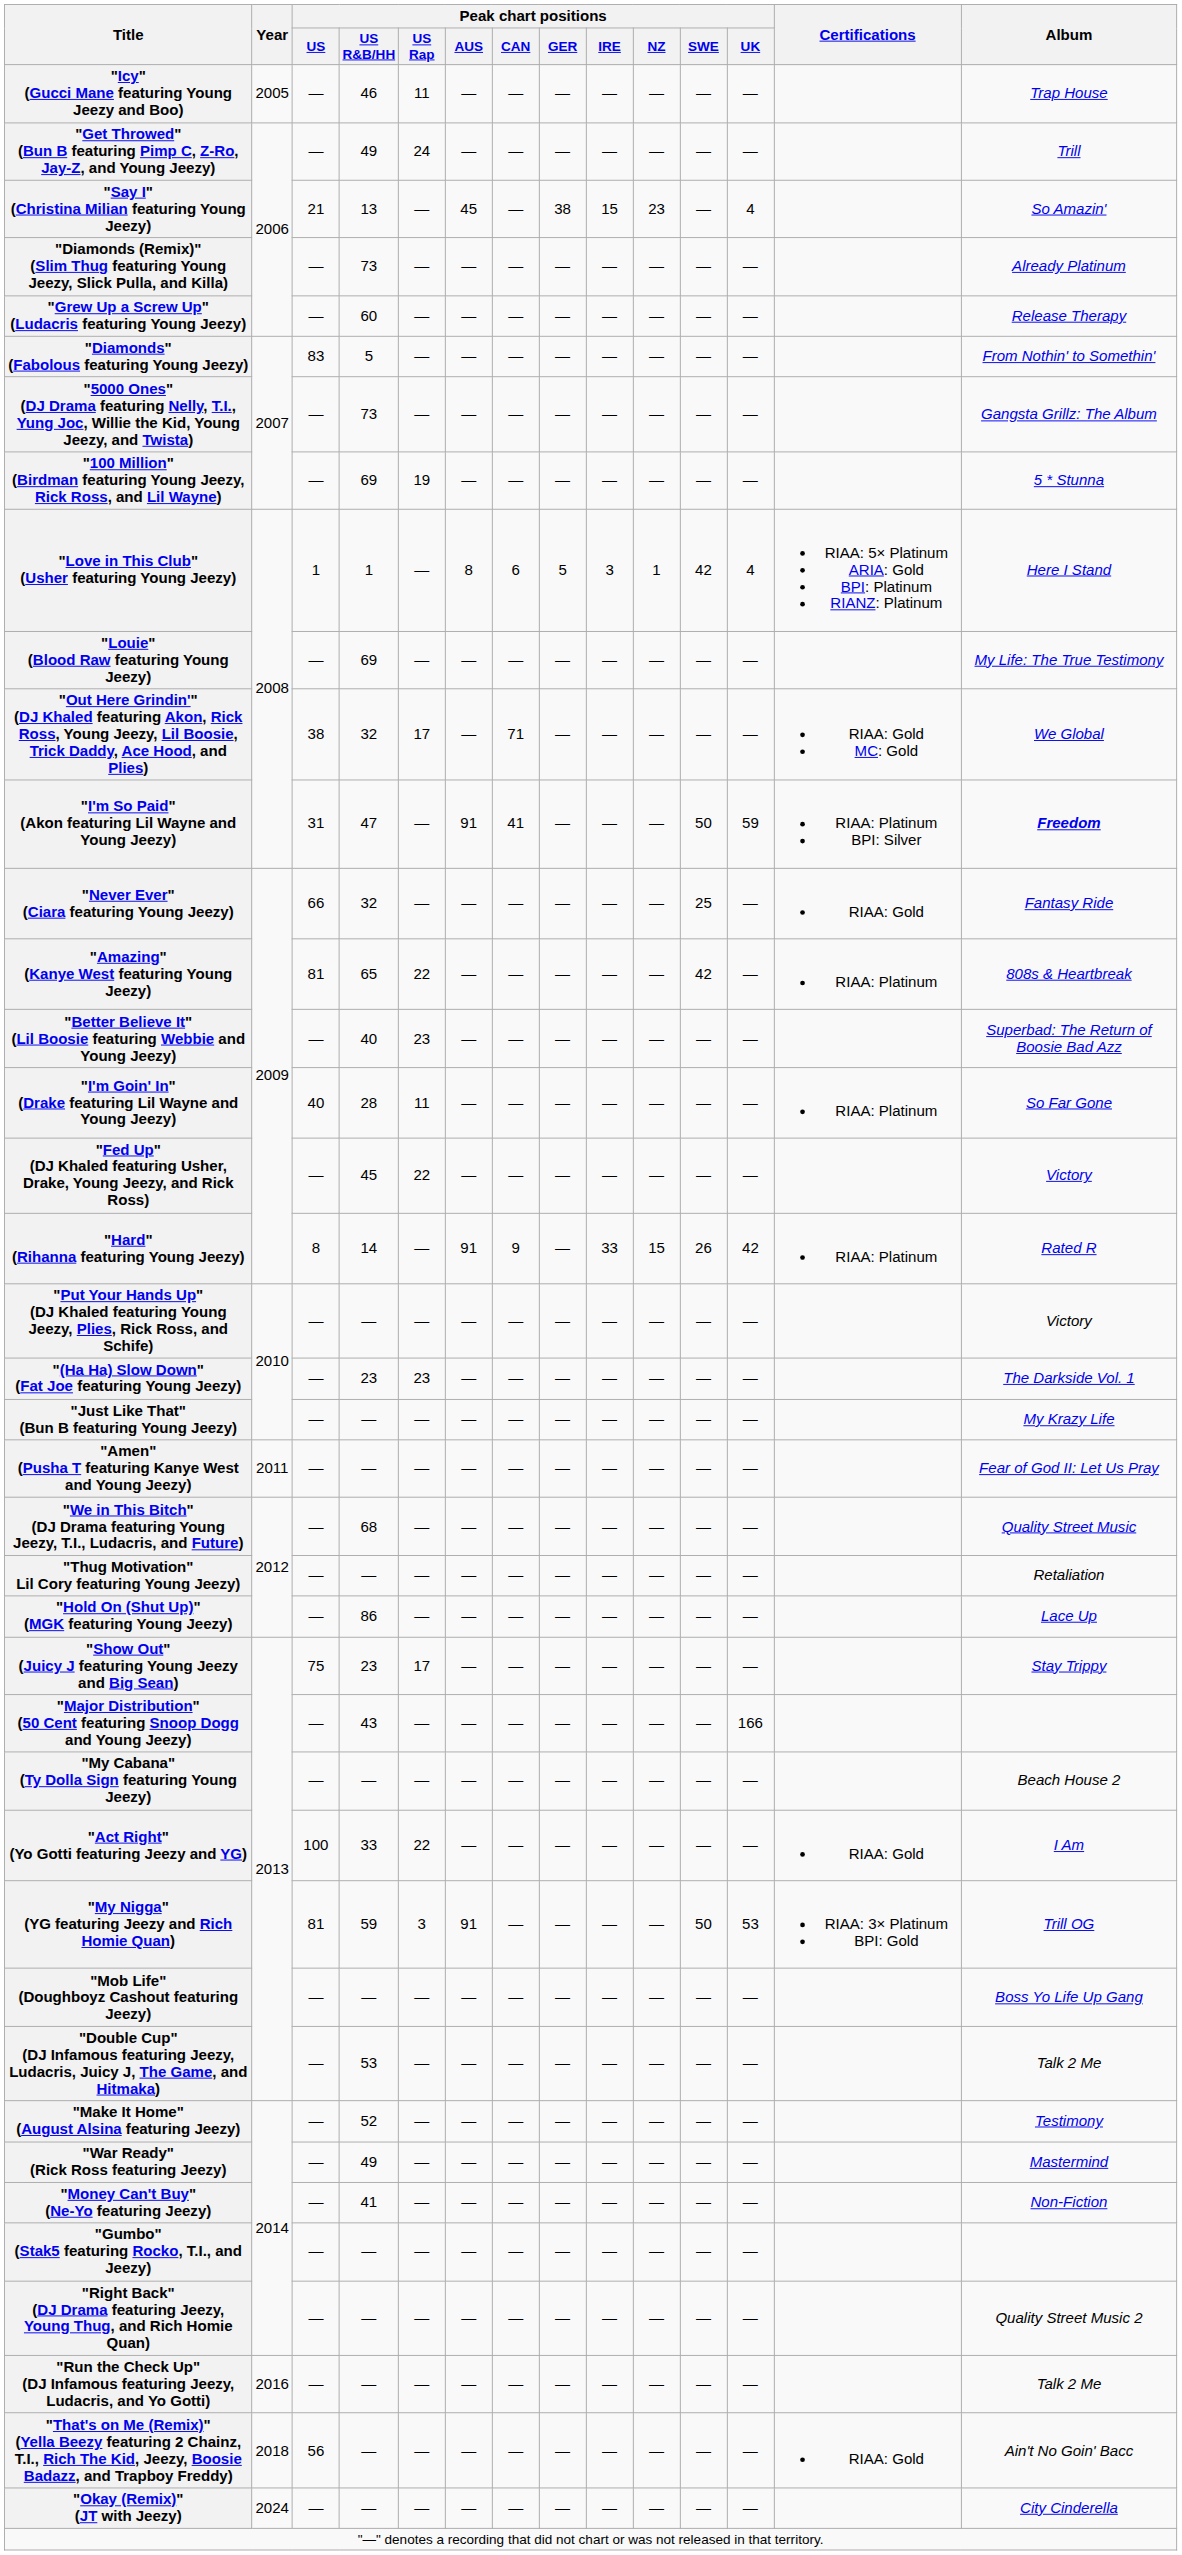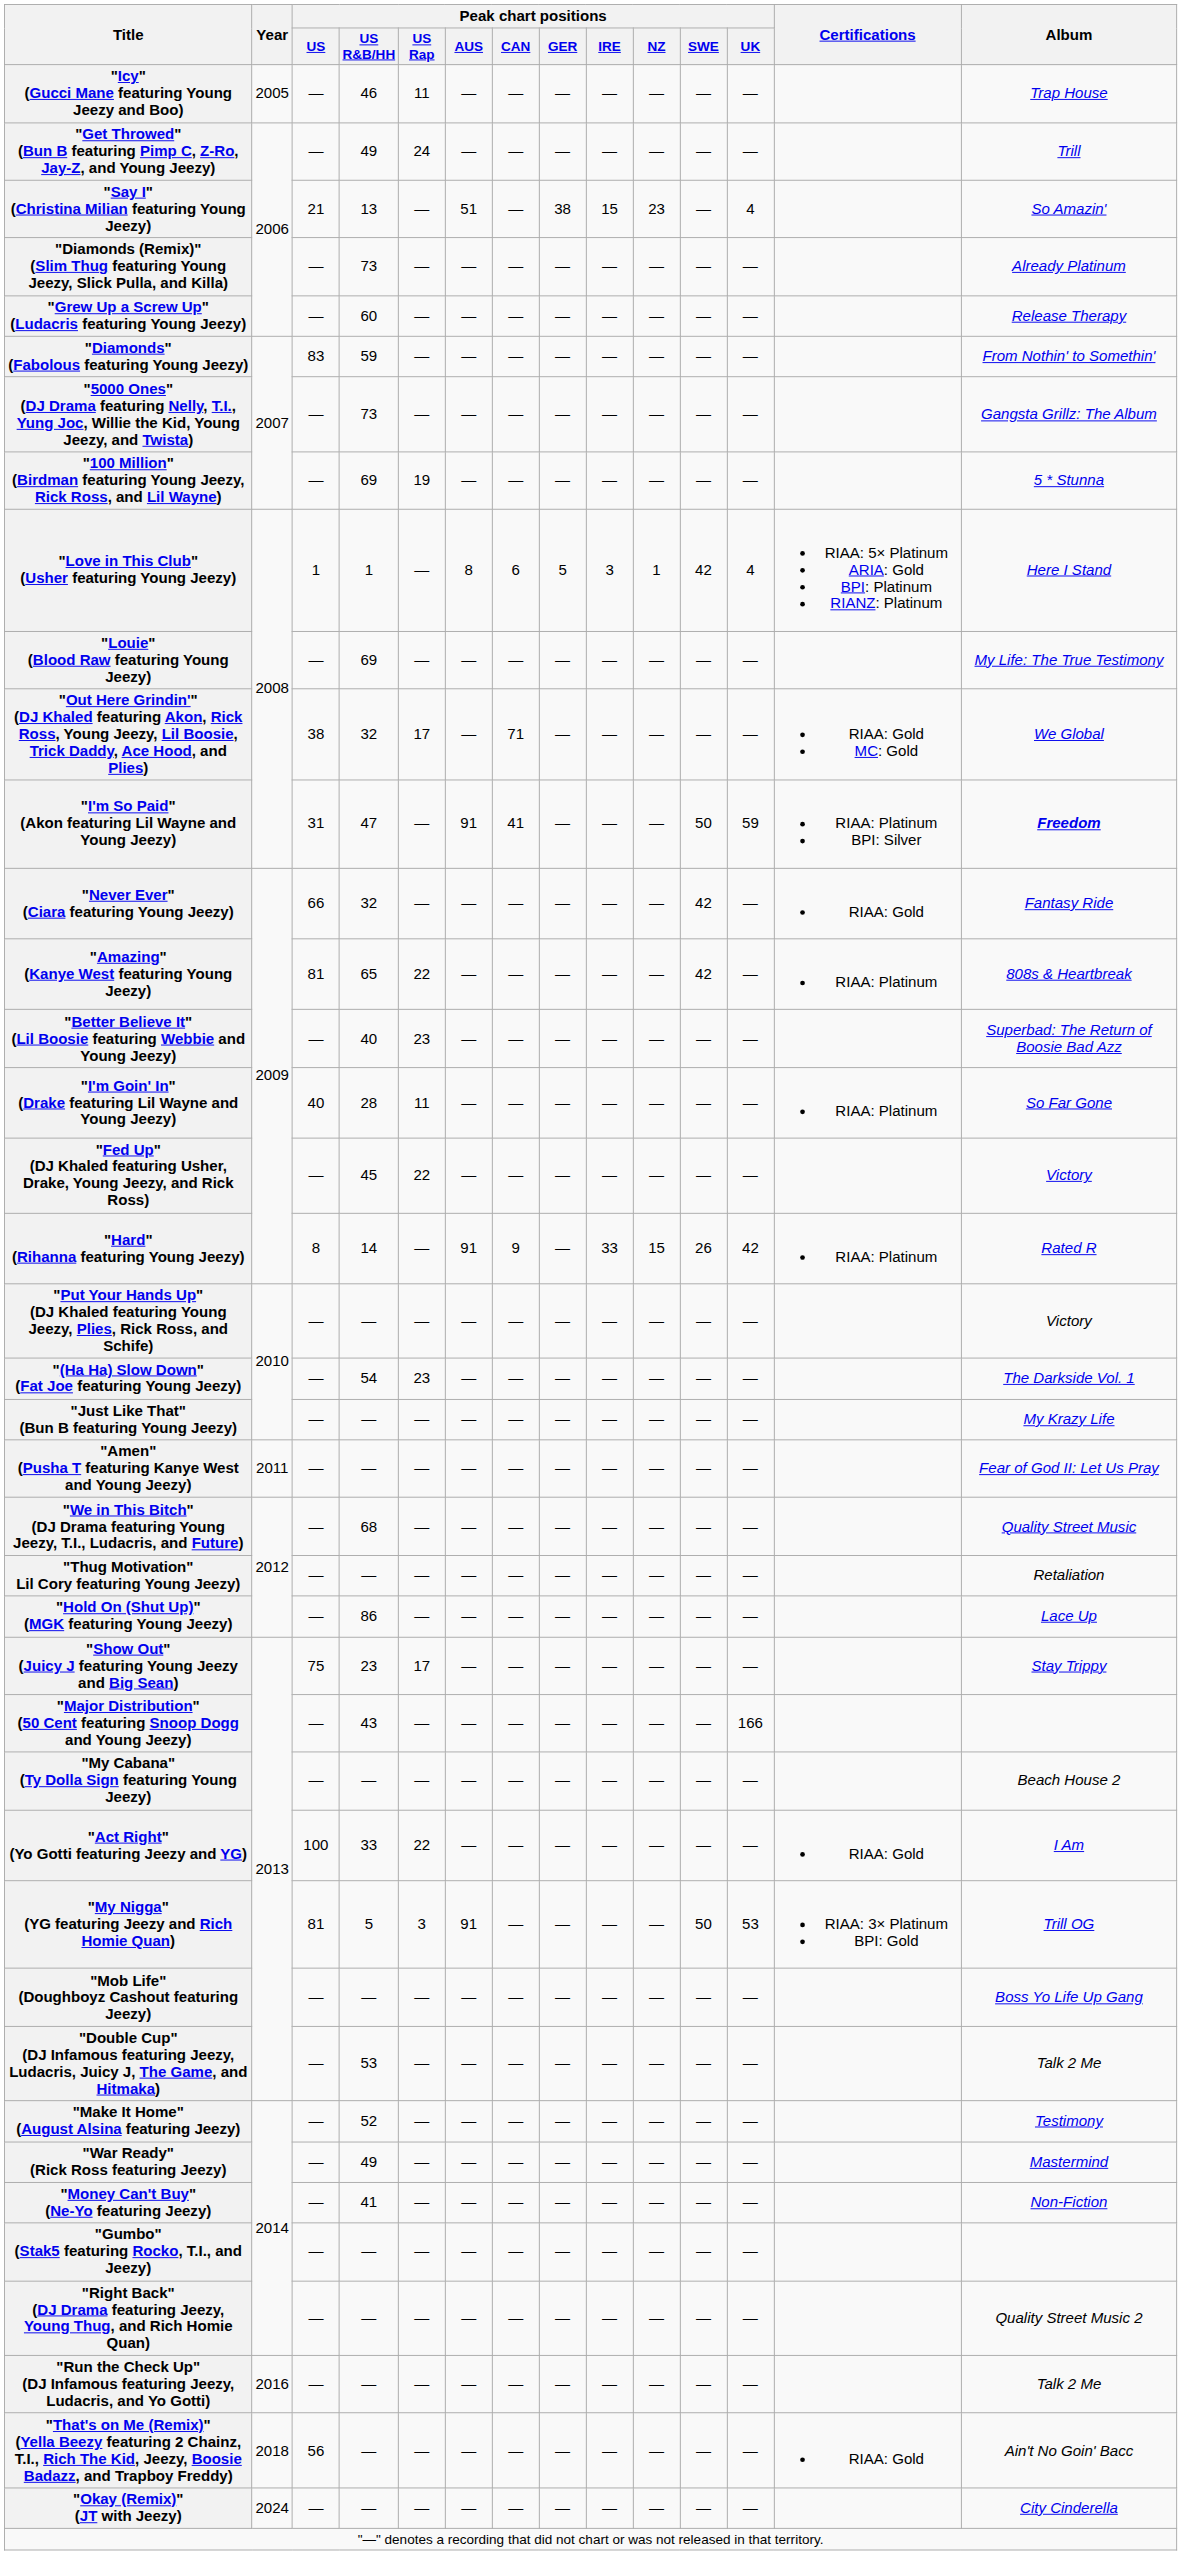"Say I" (Christina Milian featuring Young Jeezy) | Peak chart positions / AUS: 45 -> 51
"Diamonds" (Fabolous featuring Young Jeezy) | Peak chart positions / US R&B/HH: 5 -> 59
"Never Ever" (Ciara featuring Young Jeezy) | Peak chart positions / SWE: 25 -> 42
"(Ha Ha) Slow Down" (Fat Joe featuring Young Jeezy) | Peak chart positions / US R&B/HH: 23 -> 54
"My Nigga" (YG featuring Jeezy and Rich Homie Quan) | Peak chart positions / US R&B/HH: 59 -> 5
